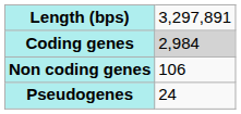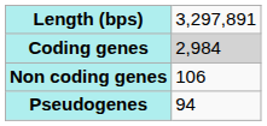Pseudogenes | column 2: 24 -> 94
